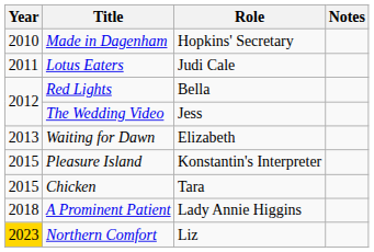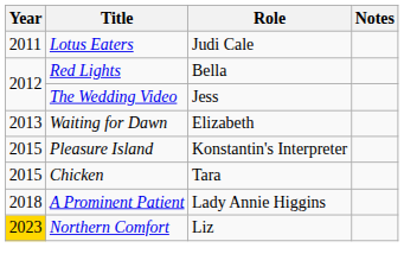- row: 2010 | Made in Dagenham | Hopkins' Secretary
